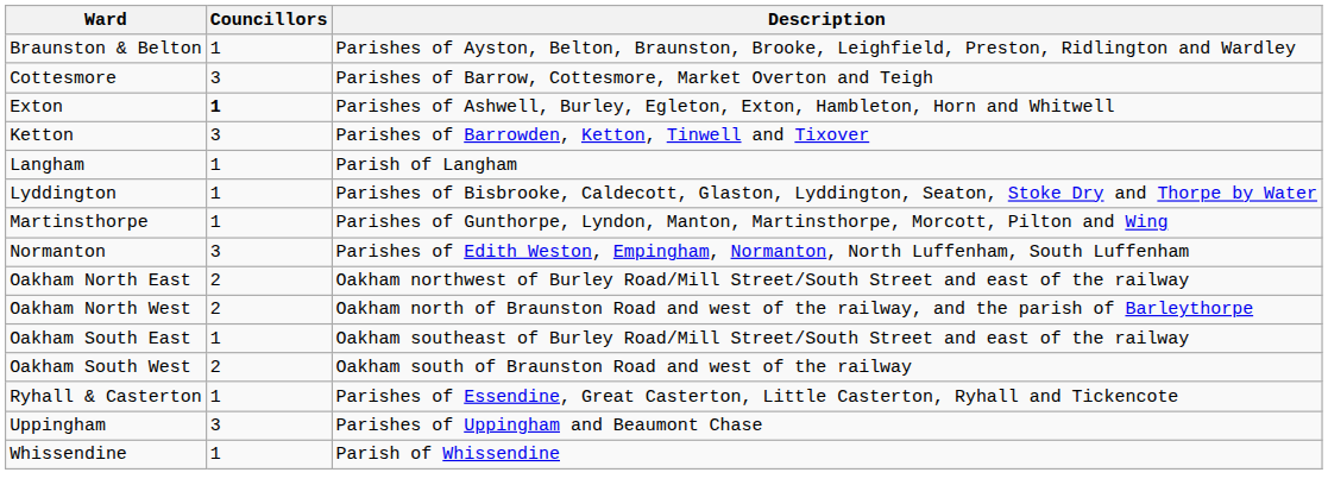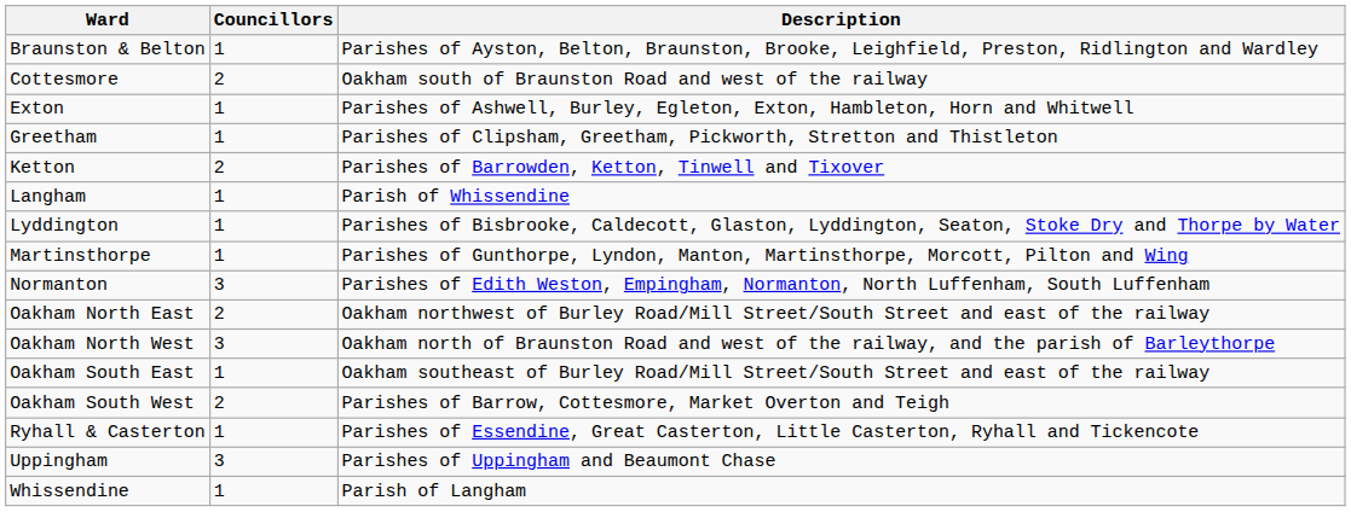Cottesmore | Councillors: 3 -> 2
Cottesmore | Description: Parishes of Barrow, Cottesmore, Market Overton and Teigh -> Oakham south of Braunston Road and west of the railway
Exton | Councillors: bold -> normal
+ row: Greetham | 1 | Parishes of Clipsham, Greetham, Pickworth, Stretton and Thistleton
Ketton | Councillors: 3 -> 2
Langham | Description: Parish of Langham -> Parish of Whissendine
Oakham North West | Councillors: 2 -> 3
Oakham South West | Description: Oakham south of Braunston Road and west of the railway -> Parishes of Barrow, Cottesmore, Market Overton and Teigh
Whissendine | Description: Parish of Whissendine -> Parish of Langham
